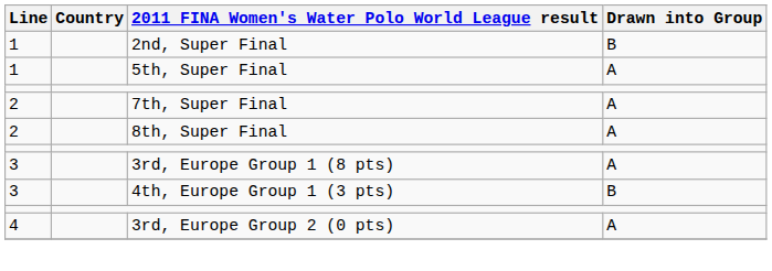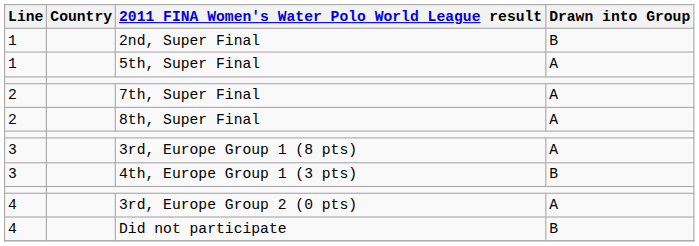+ row: 4 | Did not participate | B
